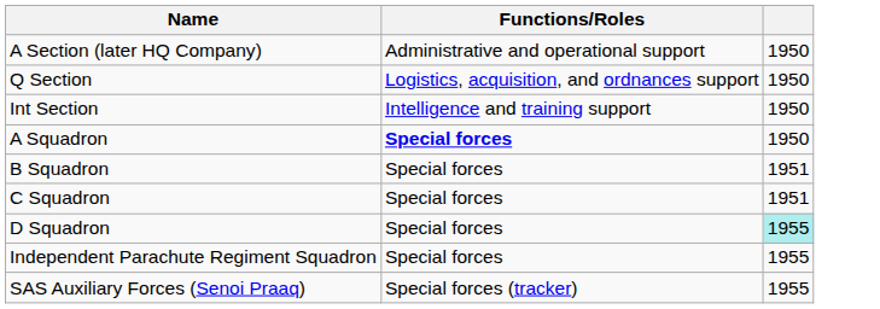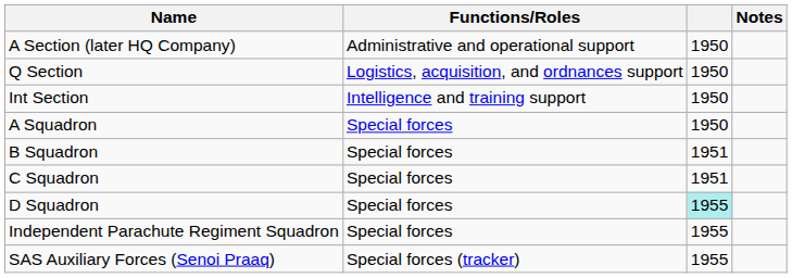+ column: Notes
A Squadron | Functions/Roles: bold -> normal
